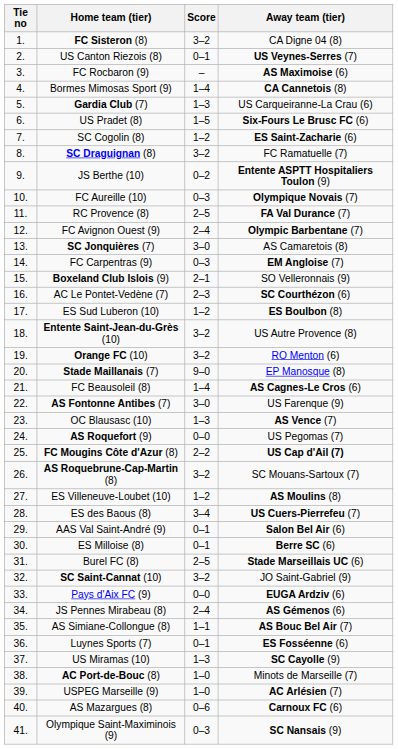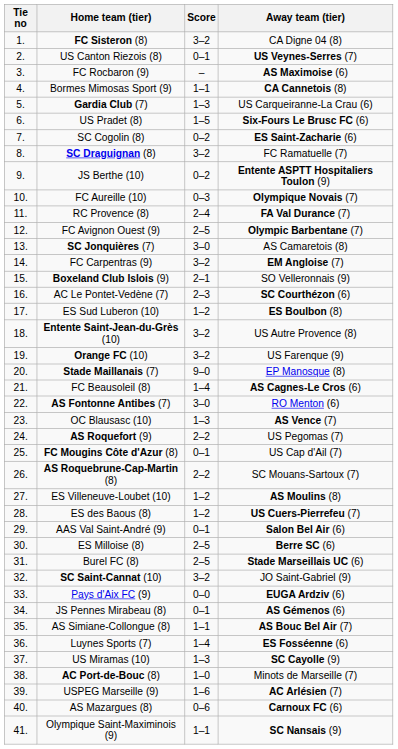Bormes Mimosas Sport (9) | Score: 1–4 -> 1–1
SC Cogolin (8) | Score: 1–2 -> 0–2
RC Provence (8) | Score: 2–5 -> 2–4
FC Avignon Ouest (9) | Score: 2–4 -> 2–5
FC Carpentras (9) | Score: 0–3 -> 3–2
Orange FC (10) | Away team (tier): RO Menton (6) -> US Farenque (9)
AS Fontonne Antibes (7) | Away team (tier): US Farenque (9) -> RO Menton (6)
AS Roquefort (9) | Score: 0–0 -> 2–2
FC Mougins Côte d'Azur (8) | Score: 2–2 -> 0–1
FC Mougins Côte d'Azur (8) | Away team (tier): bold -> normal
AS Roquebrune-Cap-Martin (8) | Score: 3–2 -> 2–2
ES des Baous (8) | Score: 3–4 -> 1–2
ES Milloise (8) | Score: 0–1 -> 2–5
JS Pennes Mirabeau (8) | Score: 2–4 -> 0–1
Luynes Sports (7) | Score: 0–1 -> 1–4
USPEG Marseille (9) | Score: 1–0 -> 1–6
Olympique Saint-Maximinois (9) | Score: 0–3 -> 1–1
